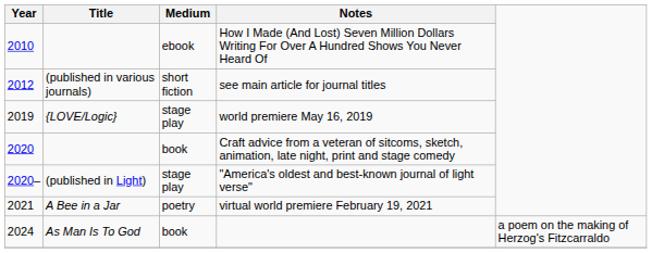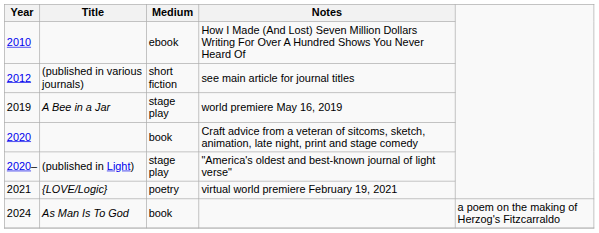world premiere May 16, 2019 | Title: {LOVE/Logic} -> A Bee in a Jar
virtual world premiere February 19, 2021 | Title: A Bee in a Jar -> {LOVE/Logic}
